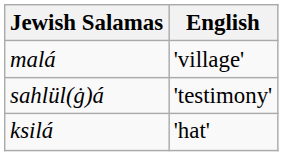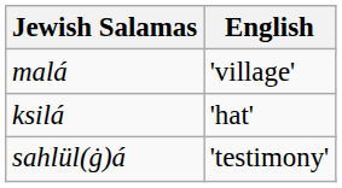rows swapped: ksilá <-> sahlül(ġ)á
